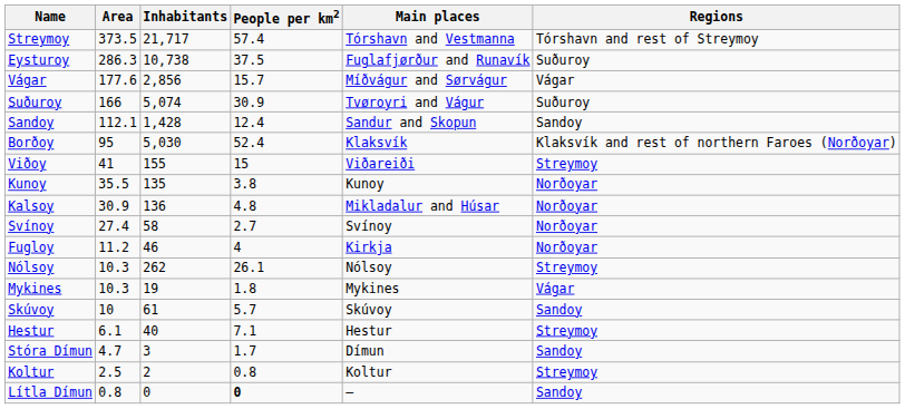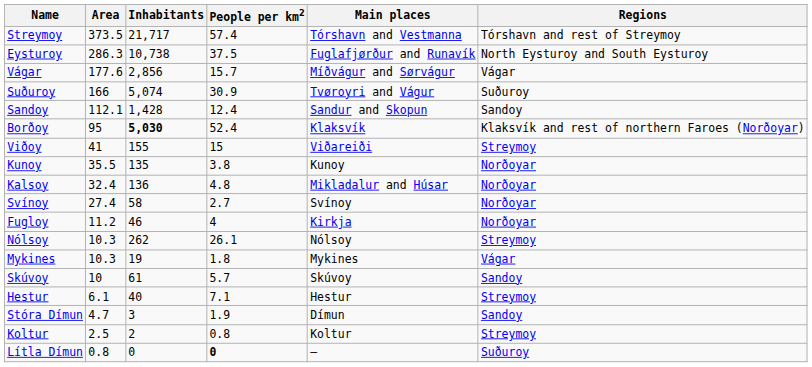Eysturoy | Regions: Suðuroy -> North Eysturoy and South Eysturoy
Borðoy | Inhabitants: normal -> bold
Kalsoy | Area: 30.9 -> 32.4
Stóra Dímun | People per km2: 1.7 -> 1.9
Lítla Dímun | Regions: Sandoy -> Suðuroy
